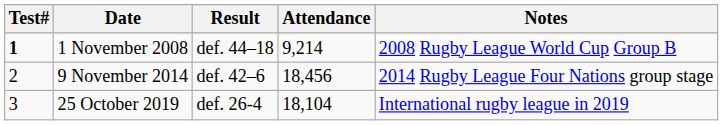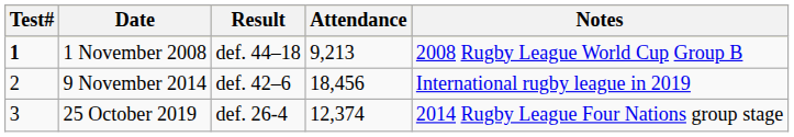1 November 2008 | Attendance: 9,214 -> 9,213
9 November 2014 | Notes: 2014 Rugby League Four Nations group stage -> International rugby league in 2019
25 October 2019 | Attendance: 18,104 -> 12,374
25 October 2019 | Notes: International rugby league in 2019 -> 2014 Rugby League Four Nations group stage
